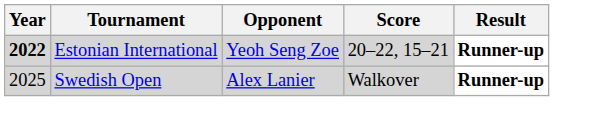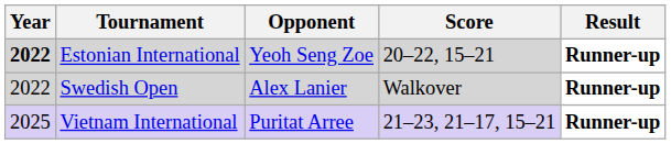Swedish Open | Year: 2025 -> 2022
+ row: 2025 | Vietnam International | Puritat Arree | 21–23, 21–17, 15–21 | Runner-up
